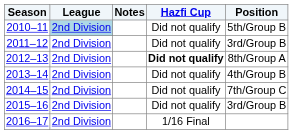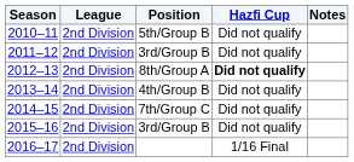columns swapped: Position <-> Notes
2010–11 | League: lightblue background -> no background
